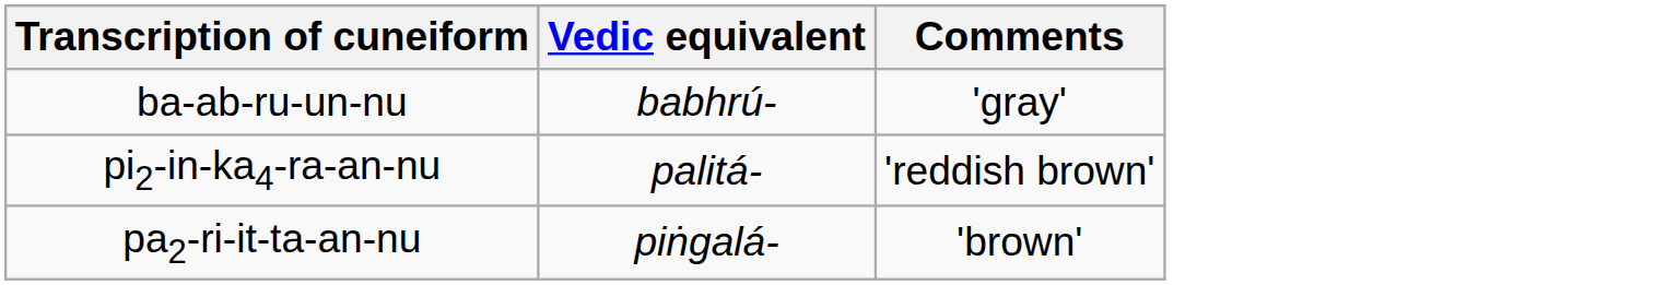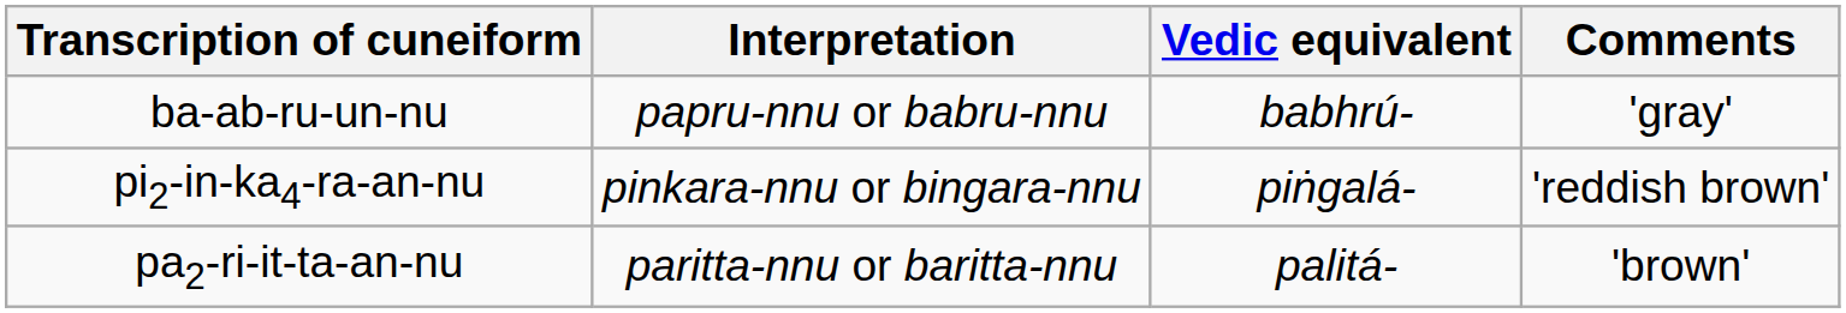+ column: Interpretation | papru-nnu or babru-nnu | pinkara-nnu or bingara-nnu | paritta-nnu or baritta-nnu
pi2-in-ka4-ra-an-nu | Vedic equivalent: palitá- -> piṅgalá-
pa2-ri-it-ta-an-nu | Vedic equivalent: piṅgalá- -> palitá-
